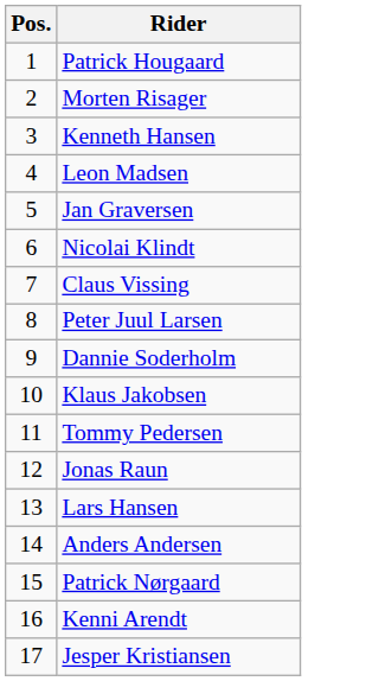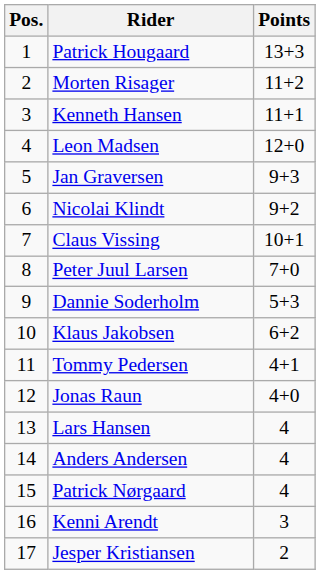+ column: Points | 13+3 | 11+2 | 11+1 | 12+0 | 9+3 | 9+2 | 10+1 | 7+0 | 5+3 | 6+2 | 4+1 | 4+0 | 4 | 4 | 4 | 3 | 2
